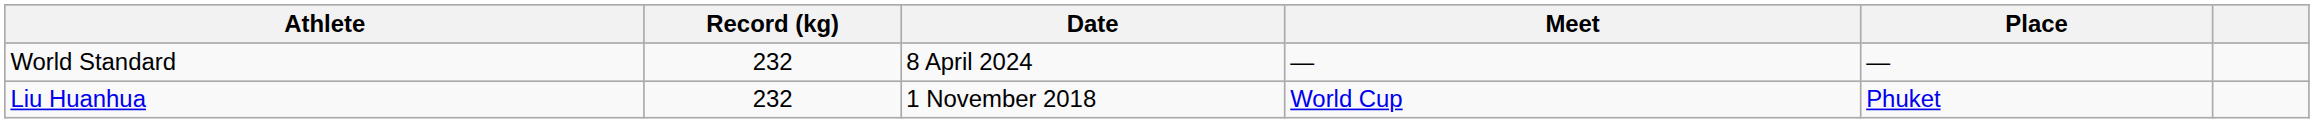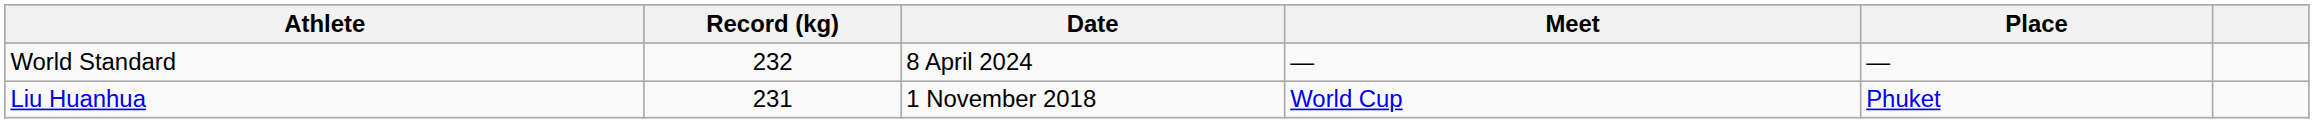Liu Huanhua | Record (kg): 232 -> 231
